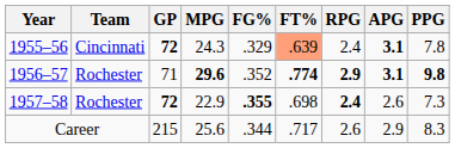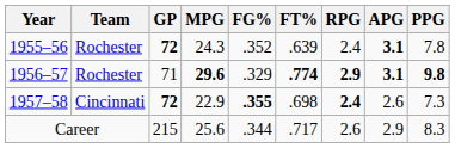1955–56 | Team: Cincinnati -> Rochester
1955–56 | FG%: .329 -> .352
1955–56 | FT%: lightsalmon background -> no background
1956–57 | FG%: .352 -> .329
1957–58 | Team: Rochester -> Cincinnati
